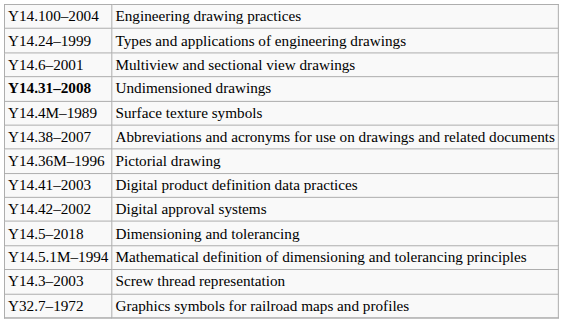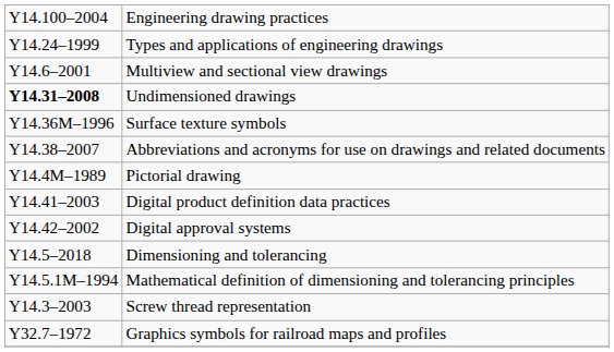Surface texture symbols | column 1: Y14.4M–1989 -> Y14.36M–1996
Pictorial drawing | column 1: Y14.36M–1996 -> Y14.4M–1989
